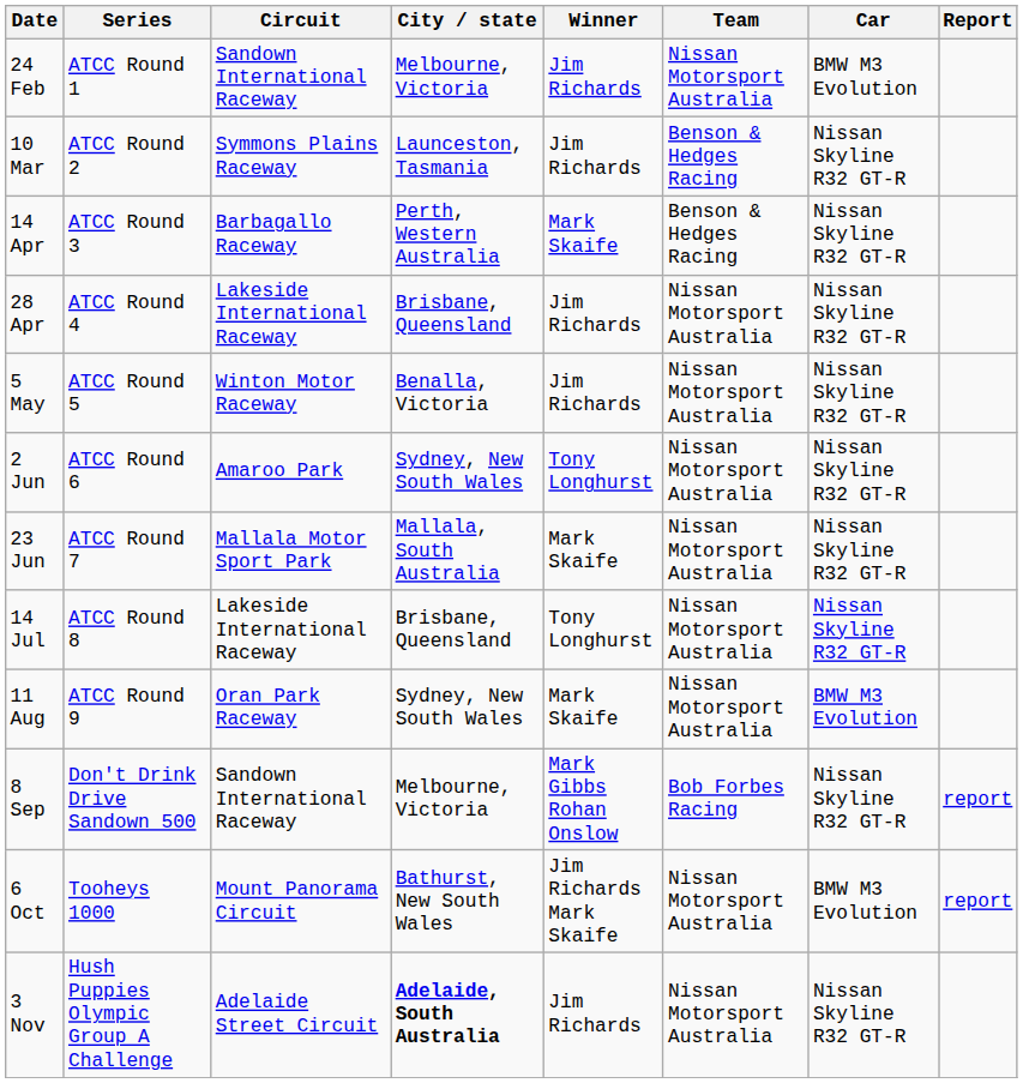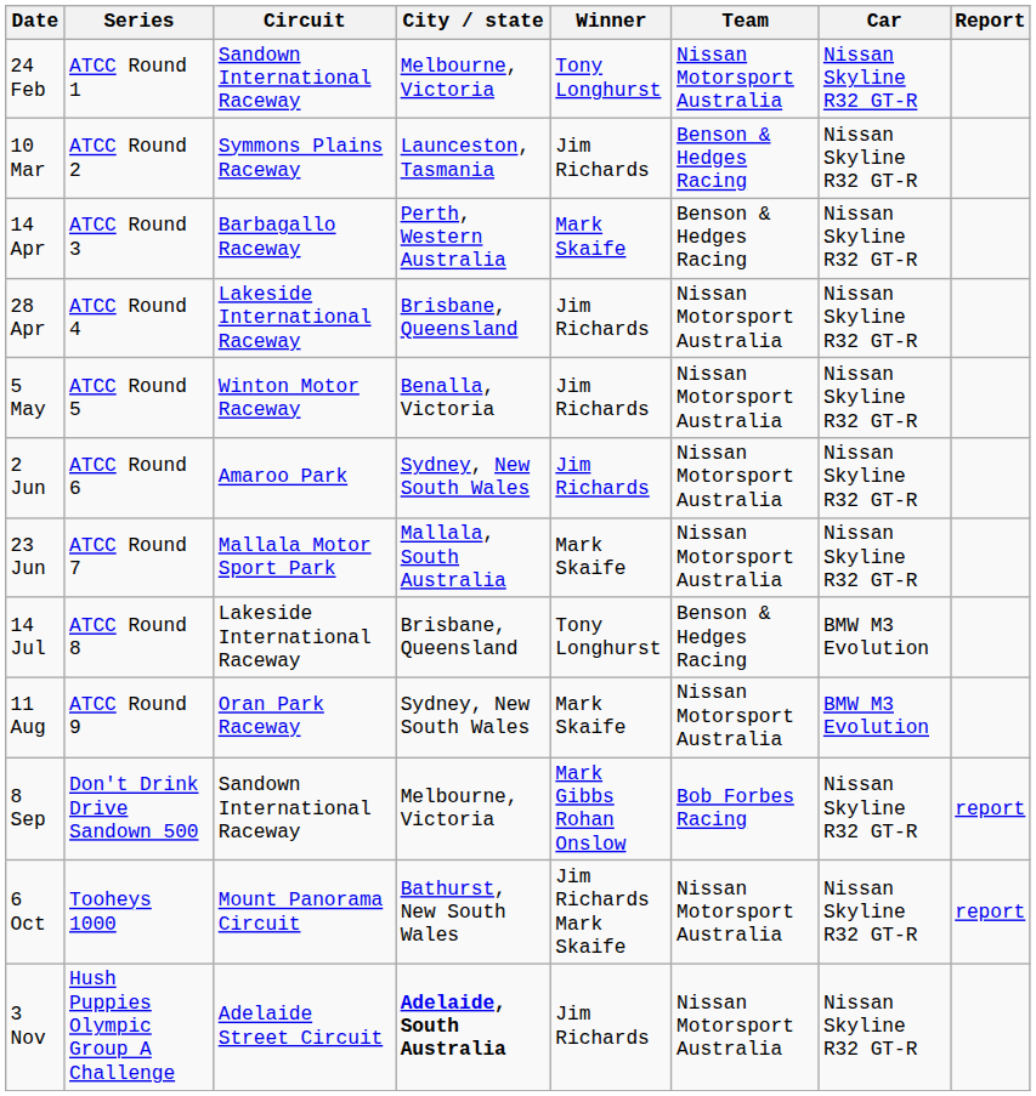24 Feb | Winner: Jim Richards -> Tony Longhurst
24 Feb | Car: BMW M3 Evolution -> Nissan Skyline R32 GT-R
2 Jun | Winner: Tony Longhurst -> Jim Richards
14 Jul | Team: Nissan Motorsport Australia -> Benson & Hedges Racing
14 Jul | Car: Nissan Skyline R32 GT-R -> BMW M3 Evolution
6 Oct | Car: BMW M3 Evolution -> Nissan Skyline R32 GT-R
